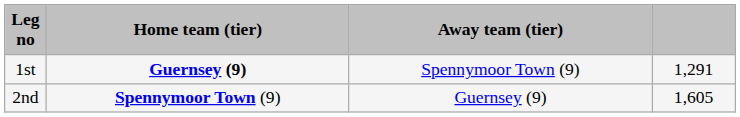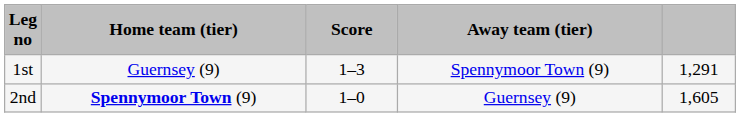+ column: Score | 1–3 | 1–0
1st | Home team (tier): bold -> normal
